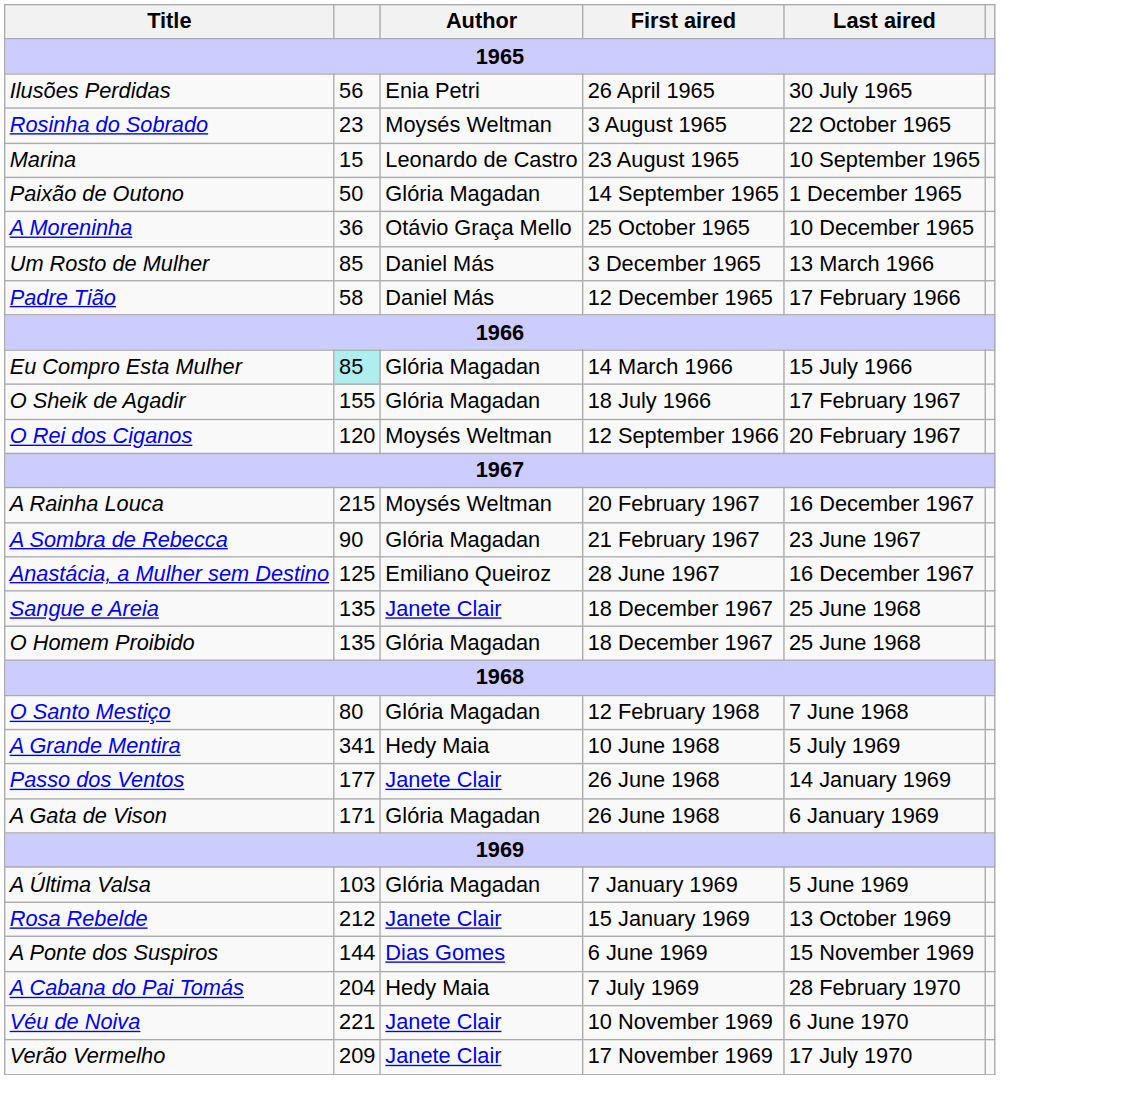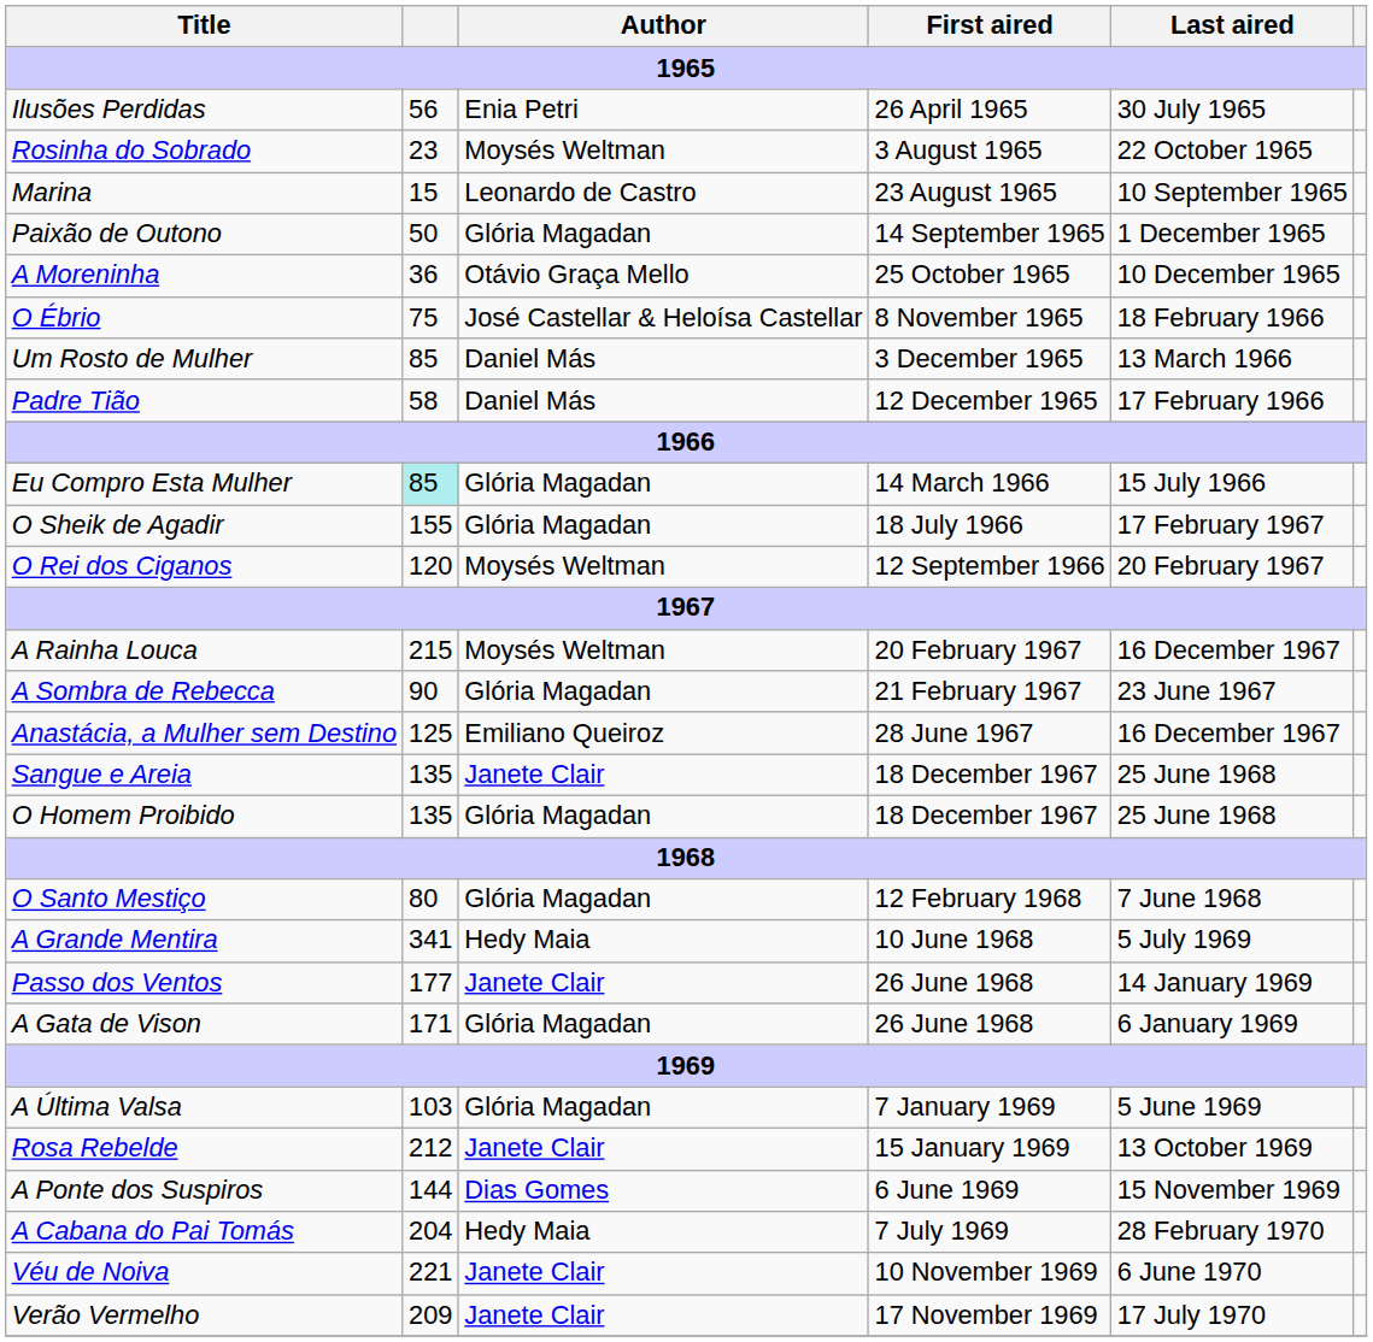+ row: O Ébrio | 75 | José Castellar & Heloísa Castellar | 8 November 1965 | 18 February 1966
